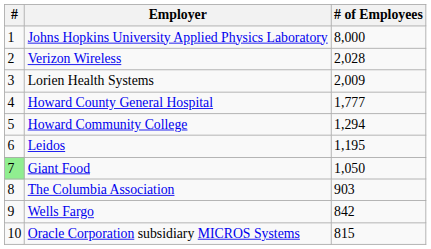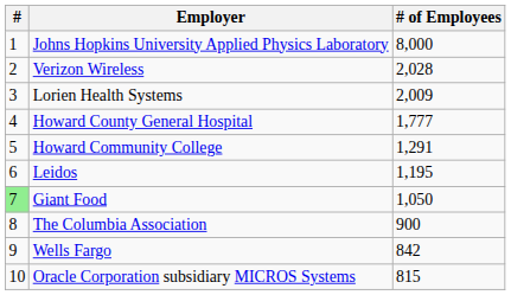Howard Community College | # of Employees: 1,294 -> 1,291
The Columbia Association | # of Employees: 903 -> 900
